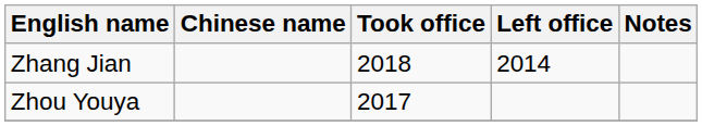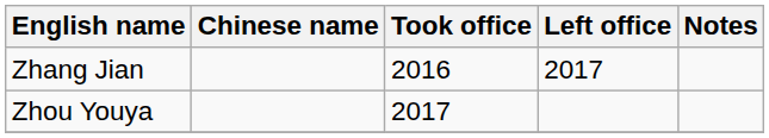Zhang Jian | Took office: 2018 -> 2016
Zhang Jian | Left office: 2014 -> 2017
